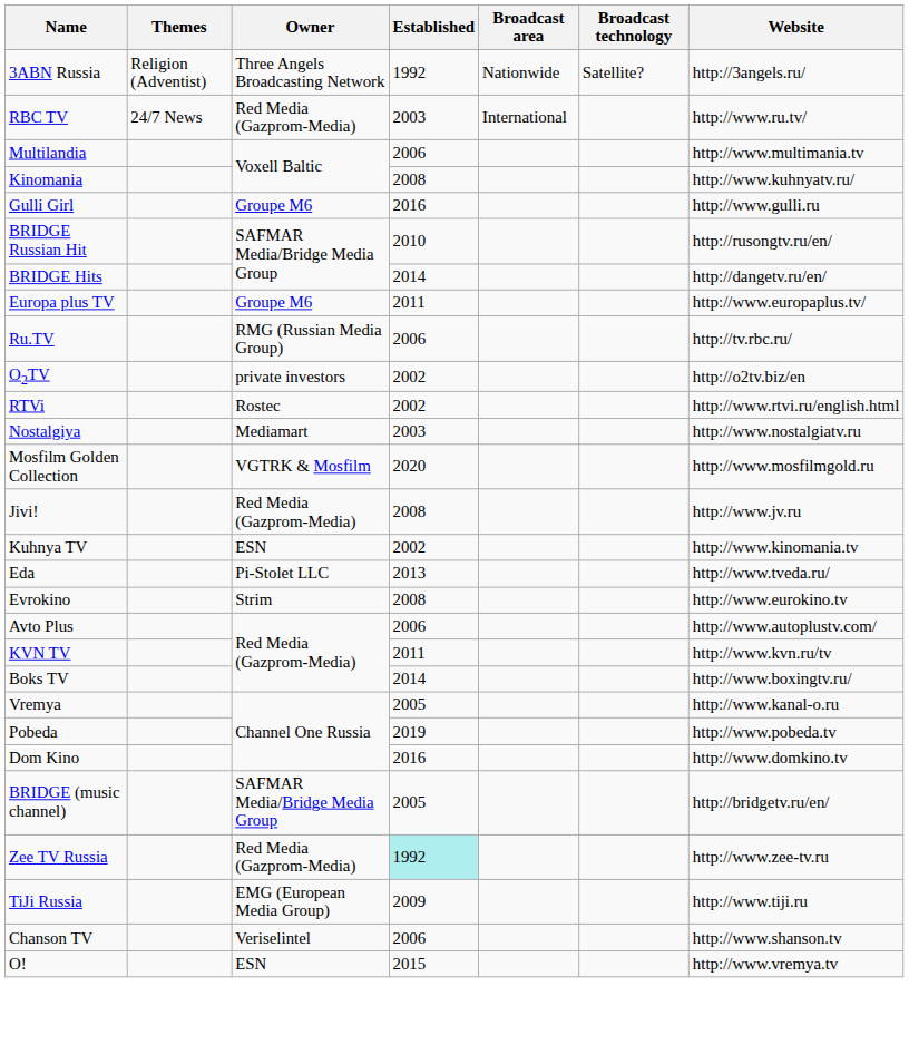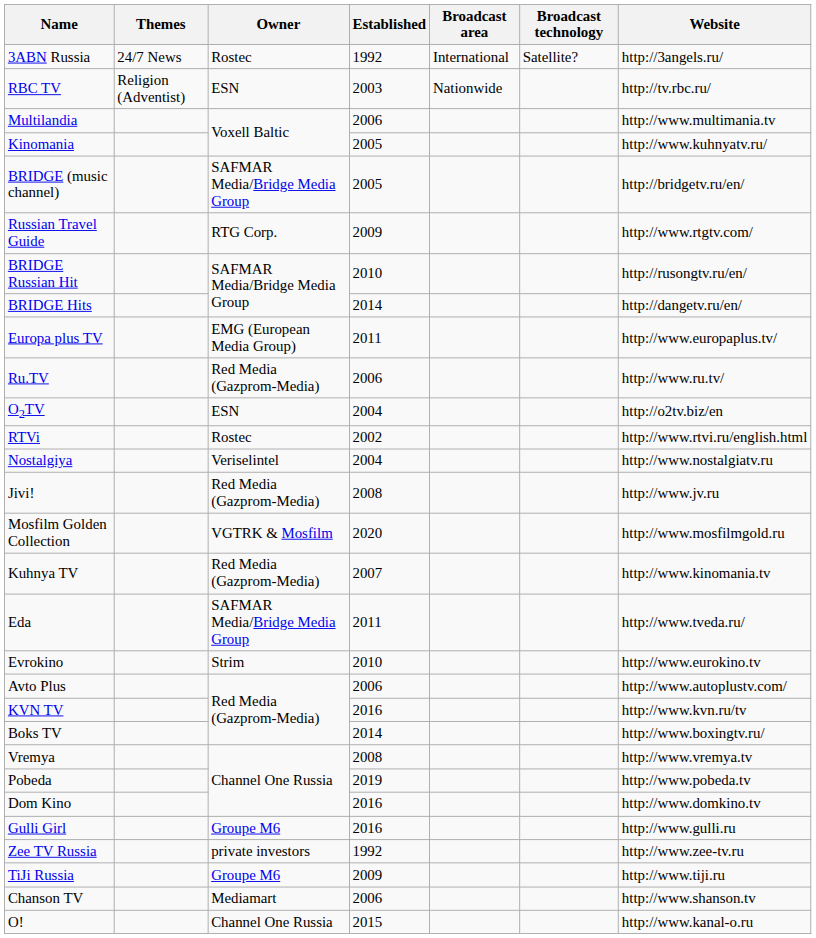3ABN Russia | Themes: Religion (Adventist) -> 24/7 News
3ABN Russia | Owner: Three Angels Broadcasting Network -> Rostec
3ABN Russia | Broadcast area: Nationwide -> International
RBC TV | Themes: 24/7 News -> Religion (Adventist)
RBC TV | Owner: Red Media (Gazprom-Media) -> ESN
RBC TV | Broadcast area: International -> Nationwide
RBC TV | Website: http://www.ru.tv/ -> http://tv.rbc.ru/
Kinomania | Established: 2008 -> 2005
rows swapped: BRIDGE (music channel) <-> Gulli Girl
+ row: Russian Travel Guide | RTG Corp. | 2009 | http://www.rtgtv.com/
Europa plus TV | Owner: Groupe M6 -> EMG (European Media Group)
Ru.TV | Owner: RMG (Russian Media Group) -> Red Media (Gazprom-Media)
Ru.TV | Website: http://tv.rbc.ru/ -> http://www.ru.tv/
O2TV | Owner: private investors -> ESN
O2TV | Established: 2002 -> 2004
Nostalgiya | Owner: Mediamart -> Veriselintel
Nostalgiya | Established: 2003 -> 2004
rows swapped: Jivi! <-> Mosfilm Golden Collection
Kuhnya TV | Owner: ESN -> Red Media (Gazprom-Media)
Kuhnya TV | Established: 2002 -> 2007
Eda | Owner: Pi-Stolet LLC -> SAFMAR Media/Bridge Media Group
Eda | Established: 2013 -> 2011
Evrokino | Established: 2008 -> 2010
KVN TV | Established: 2011 -> 2016
Vremya | Established: 2005 -> 2008
Vremya | Website: http://www.kanal-o.ru -> http://www.vremya.tv
Zee TV Russia | Owner: Red Media (Gazprom-Media) -> private investors
Zee TV Russia | Established: paleturquoise background -> no background
TiJi Russia | Owner: EMG (European Media Group) -> Groupe M6
Chanson TV | Owner: Veriselintel -> Mediamart
O! | Owner: ESN -> Channel One Russia
O! | Website: http://www.vremya.tv -> http://www.kanal-o.ru
